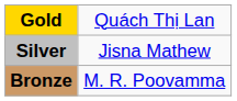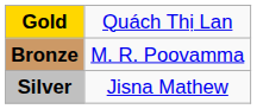rows swapped: Silver <-> Bronze
